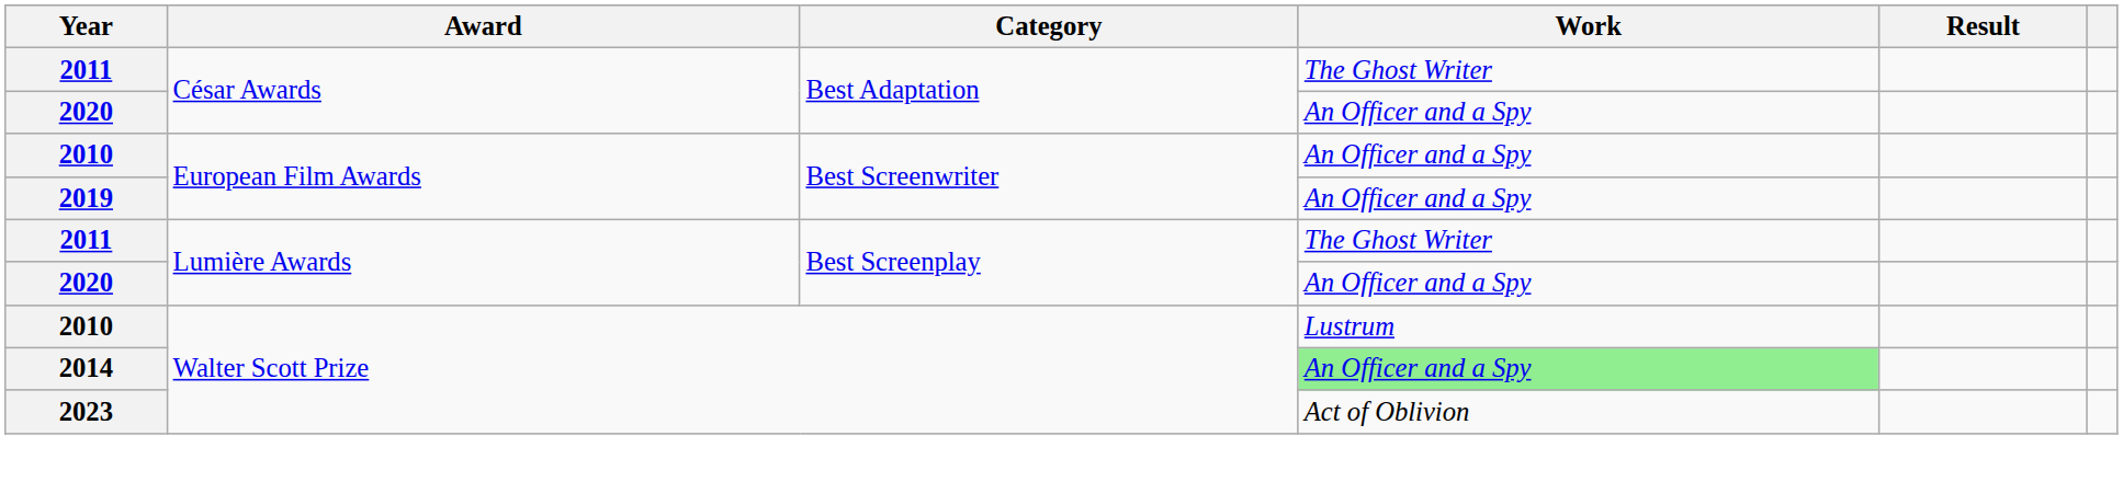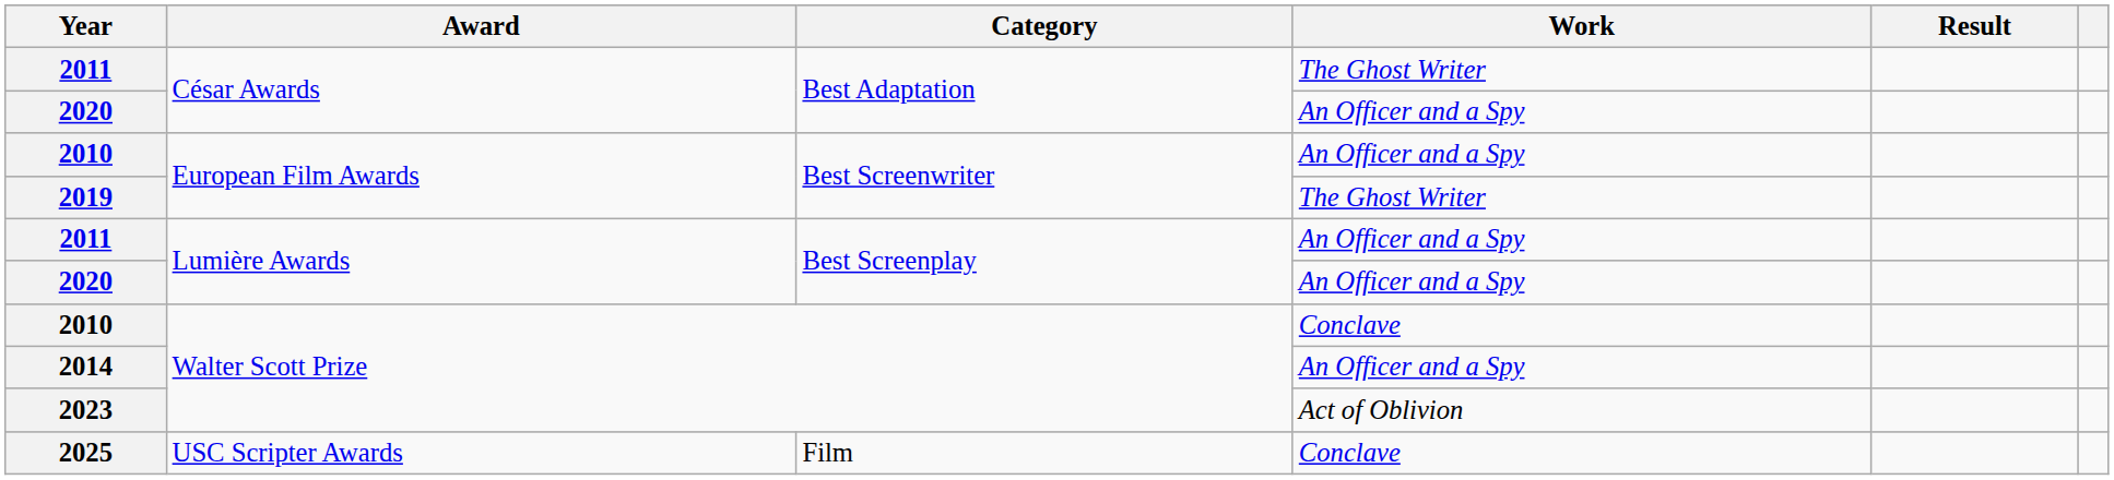2019 | Work: An Officer and a Spy -> The Ghost Writer
2011 / Lumière Awards | Work: The Ghost Writer -> An Officer and a Spy
2010 / Walter Scott Prize | Work: Lustrum -> Conclave
2014 | Work: lightgreen background -> no background
+ row: 2025 | USC Scripter Awards | Film | Conclave
